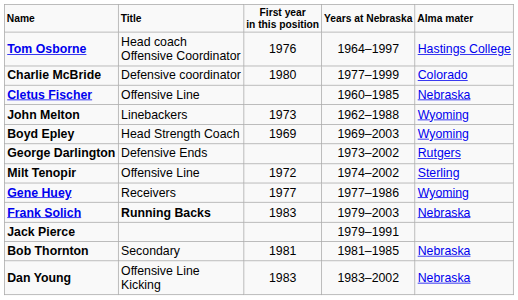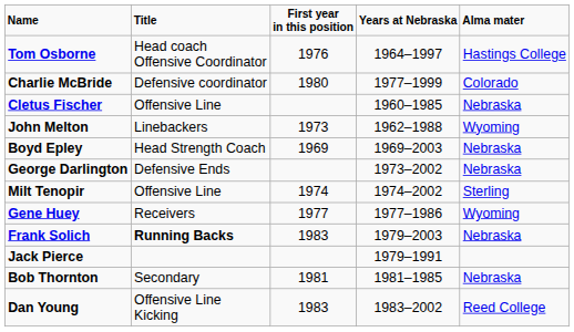Boyd Epley | Alma mater: Wyoming -> Nebraska
George Darlington | Alma mater: Rutgers -> Nebraska
Milt Tenopir | First year in this position: 1972 -> 1974
Dan Young | Alma mater: Nebraska -> Reed College
